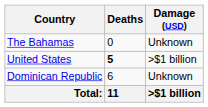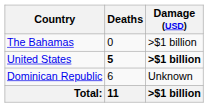The Bahamas | Damage (USD): Unknown -> >$1 billion
United States | Damage (USD): normal -> bold
